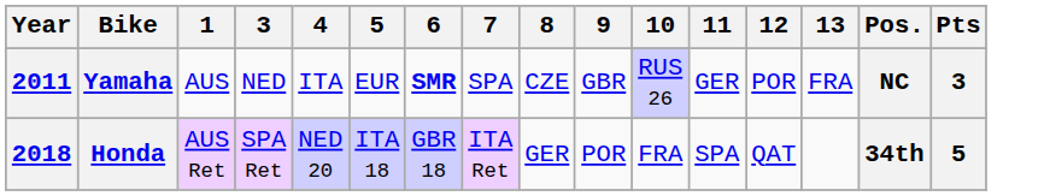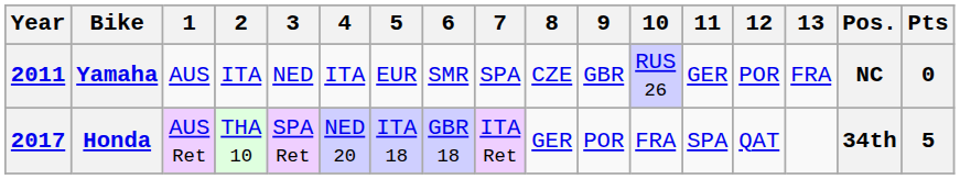+ column: 2 | ITA | THA 10
Yamaha | 6: bold -> normal
Yamaha | Pts: 3 -> 0
Honda | Year: 2018 -> 2017
